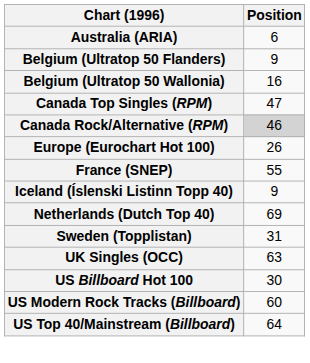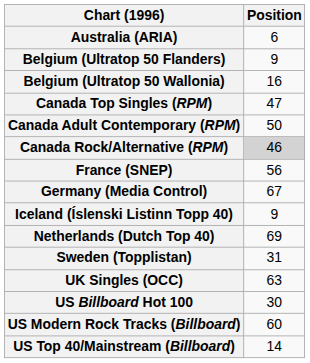+ row: Canada Adult Contemporary (RPM) | 50
- row: Europe (Eurochart Hot 100) | 26
France (SNEP) | Position: 55 -> 56
+ row: Germany (Media Control) | 67
US Top 40/Mainstream (Billboard) | Position: 64 -> 14
